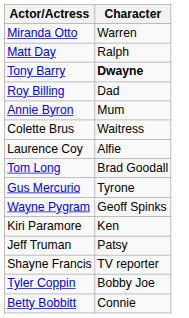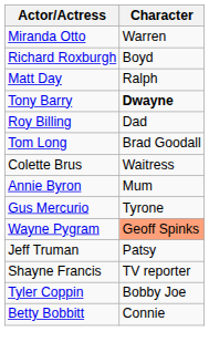+ row: Richard Roxburgh | Boyd
rows swapped: Annie Byron <-> Tom Long
- row: Laurence Coy | Alfie
Wayne Pygram | Character: no background -> lightsalmon background
- row: Kiri Paramore | Ken
